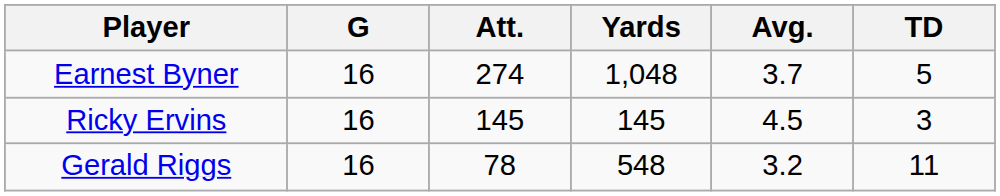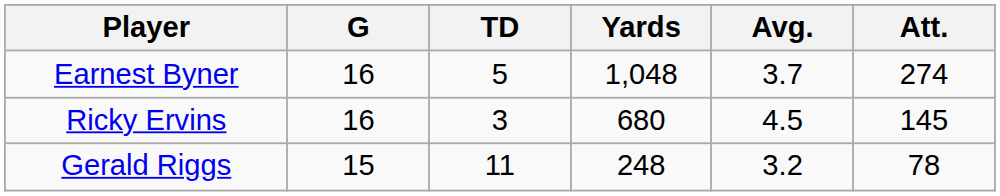columns swapped: Att. <-> TD
Ricky Ervins | Yards: 145 -> 680
Gerald Riggs | G: 16 -> 15
Gerald Riggs | Yards: 548 -> 248
